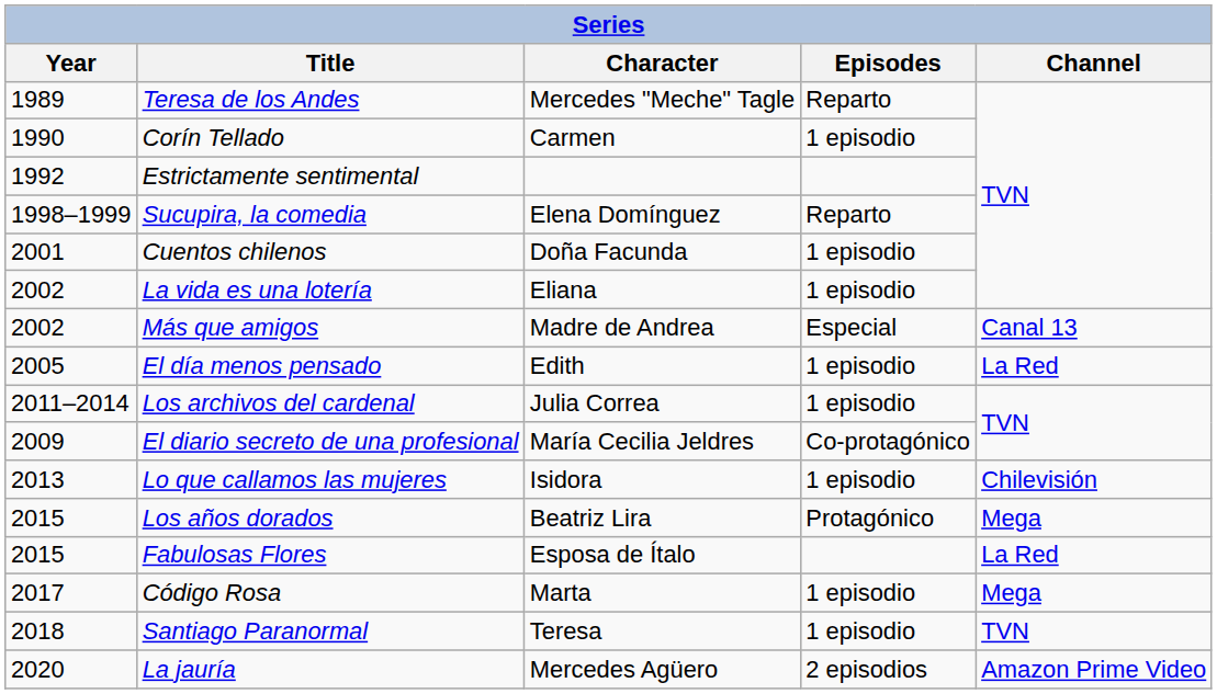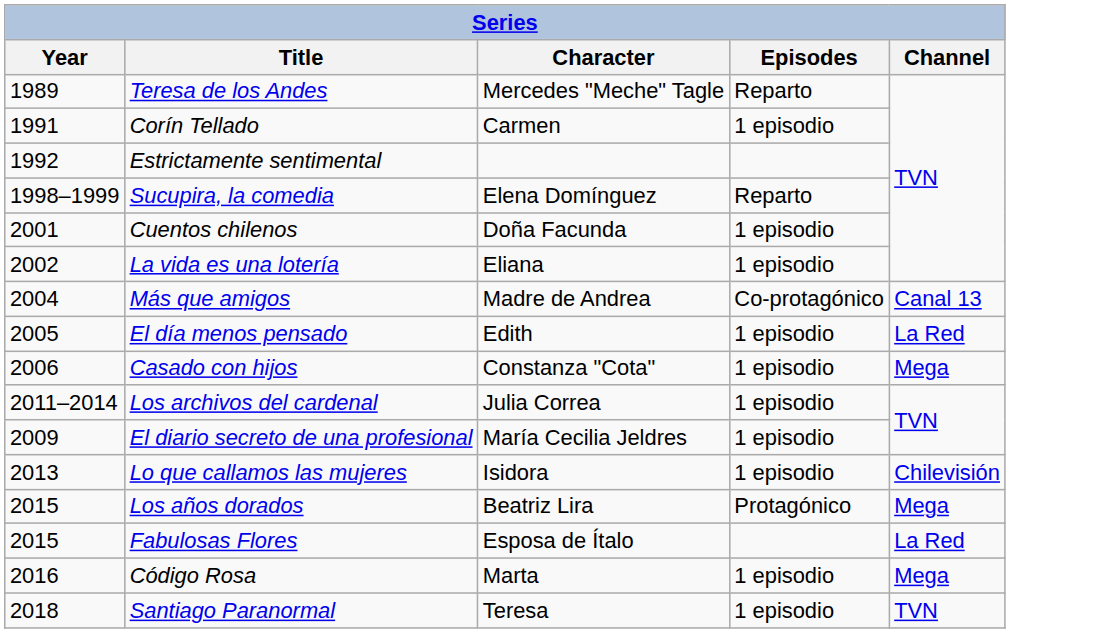Corín Tellado | Year: 1990 -> 1991
Más que amigos | Year: 2002 -> 2004
Más que amigos | Episodes: Especial -> Co-protagónico
+ row: 2006 | Casado con hijos | Constanza "Cota" | 1 episodio | Mega
El diario secreto de una profesional | Episodes: Co-protagónico -> 1 episodio
Código Rosa | Year: 2017 -> 2016
- row: 2020 | La jauría | Mercedes Agüero | 2 episodios | Amazon Prime Video
